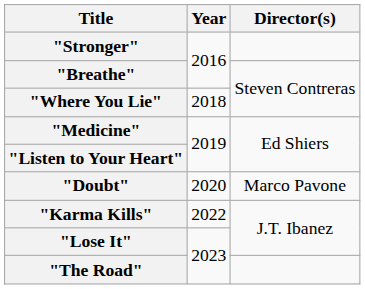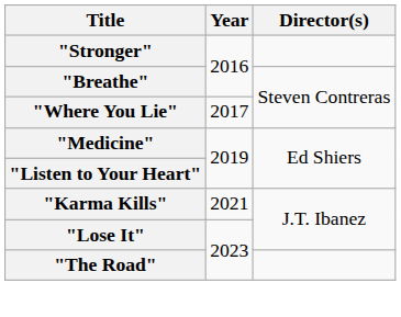"Where You Lie" | Year: 2018 -> 2017
- row: "Doubt" | 2020 | Marco Pavone
"Karma Kills" | Year: 2022 -> 2021
